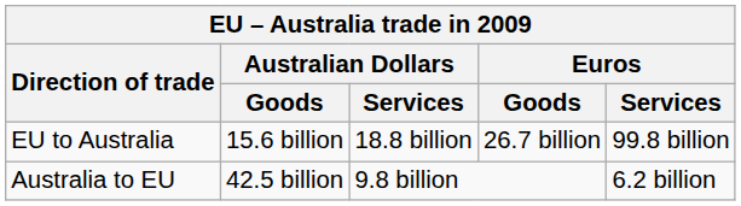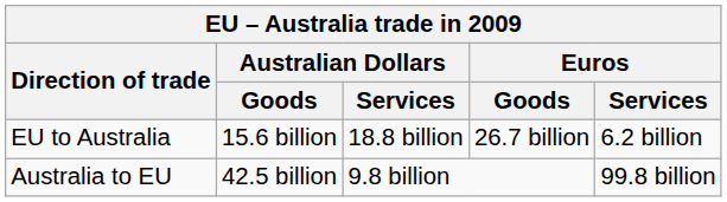EU to Australia | Euros / Services: 99.8 billion -> 6.2 billion
Australia to EU | Euros / Services: 6.2 billion -> 99.8 billion
